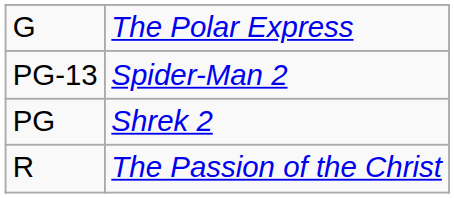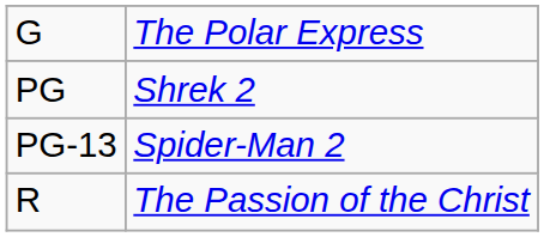rows swapped: PG <-> PG-13
